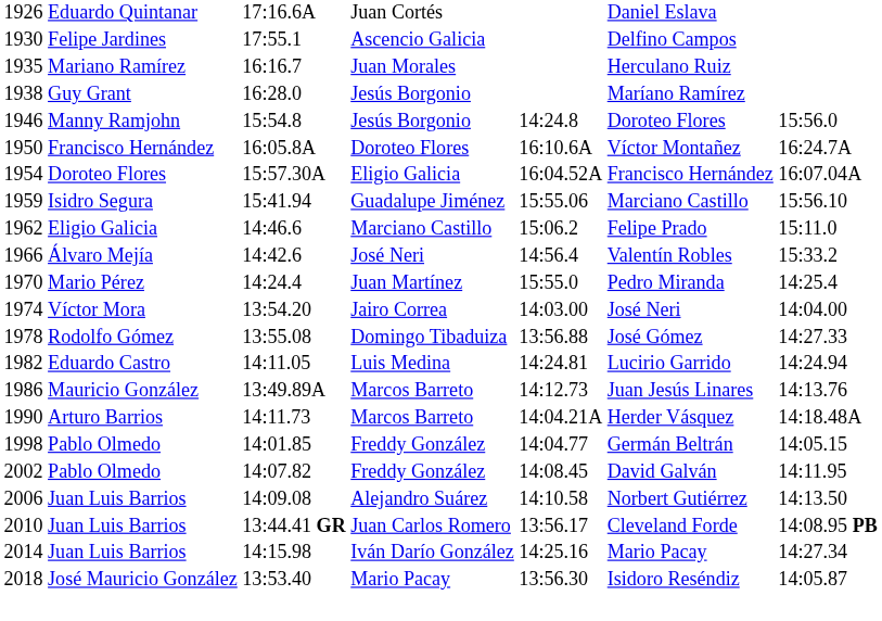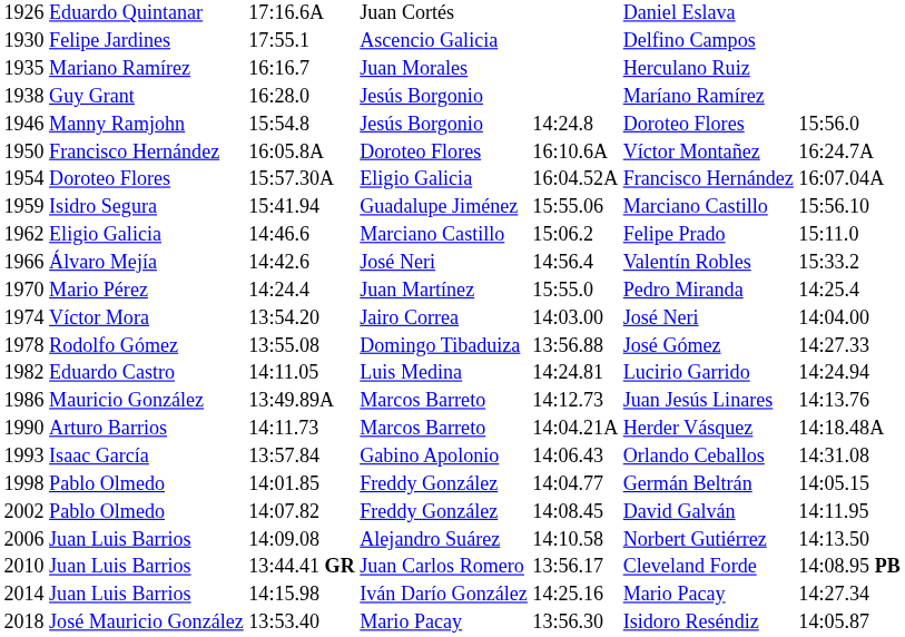+ row: 1993 | Isaac García | 13:57.84 | Gabino Apolonio | 14:06.43 | Orlando Ceballos | 14:31.08
